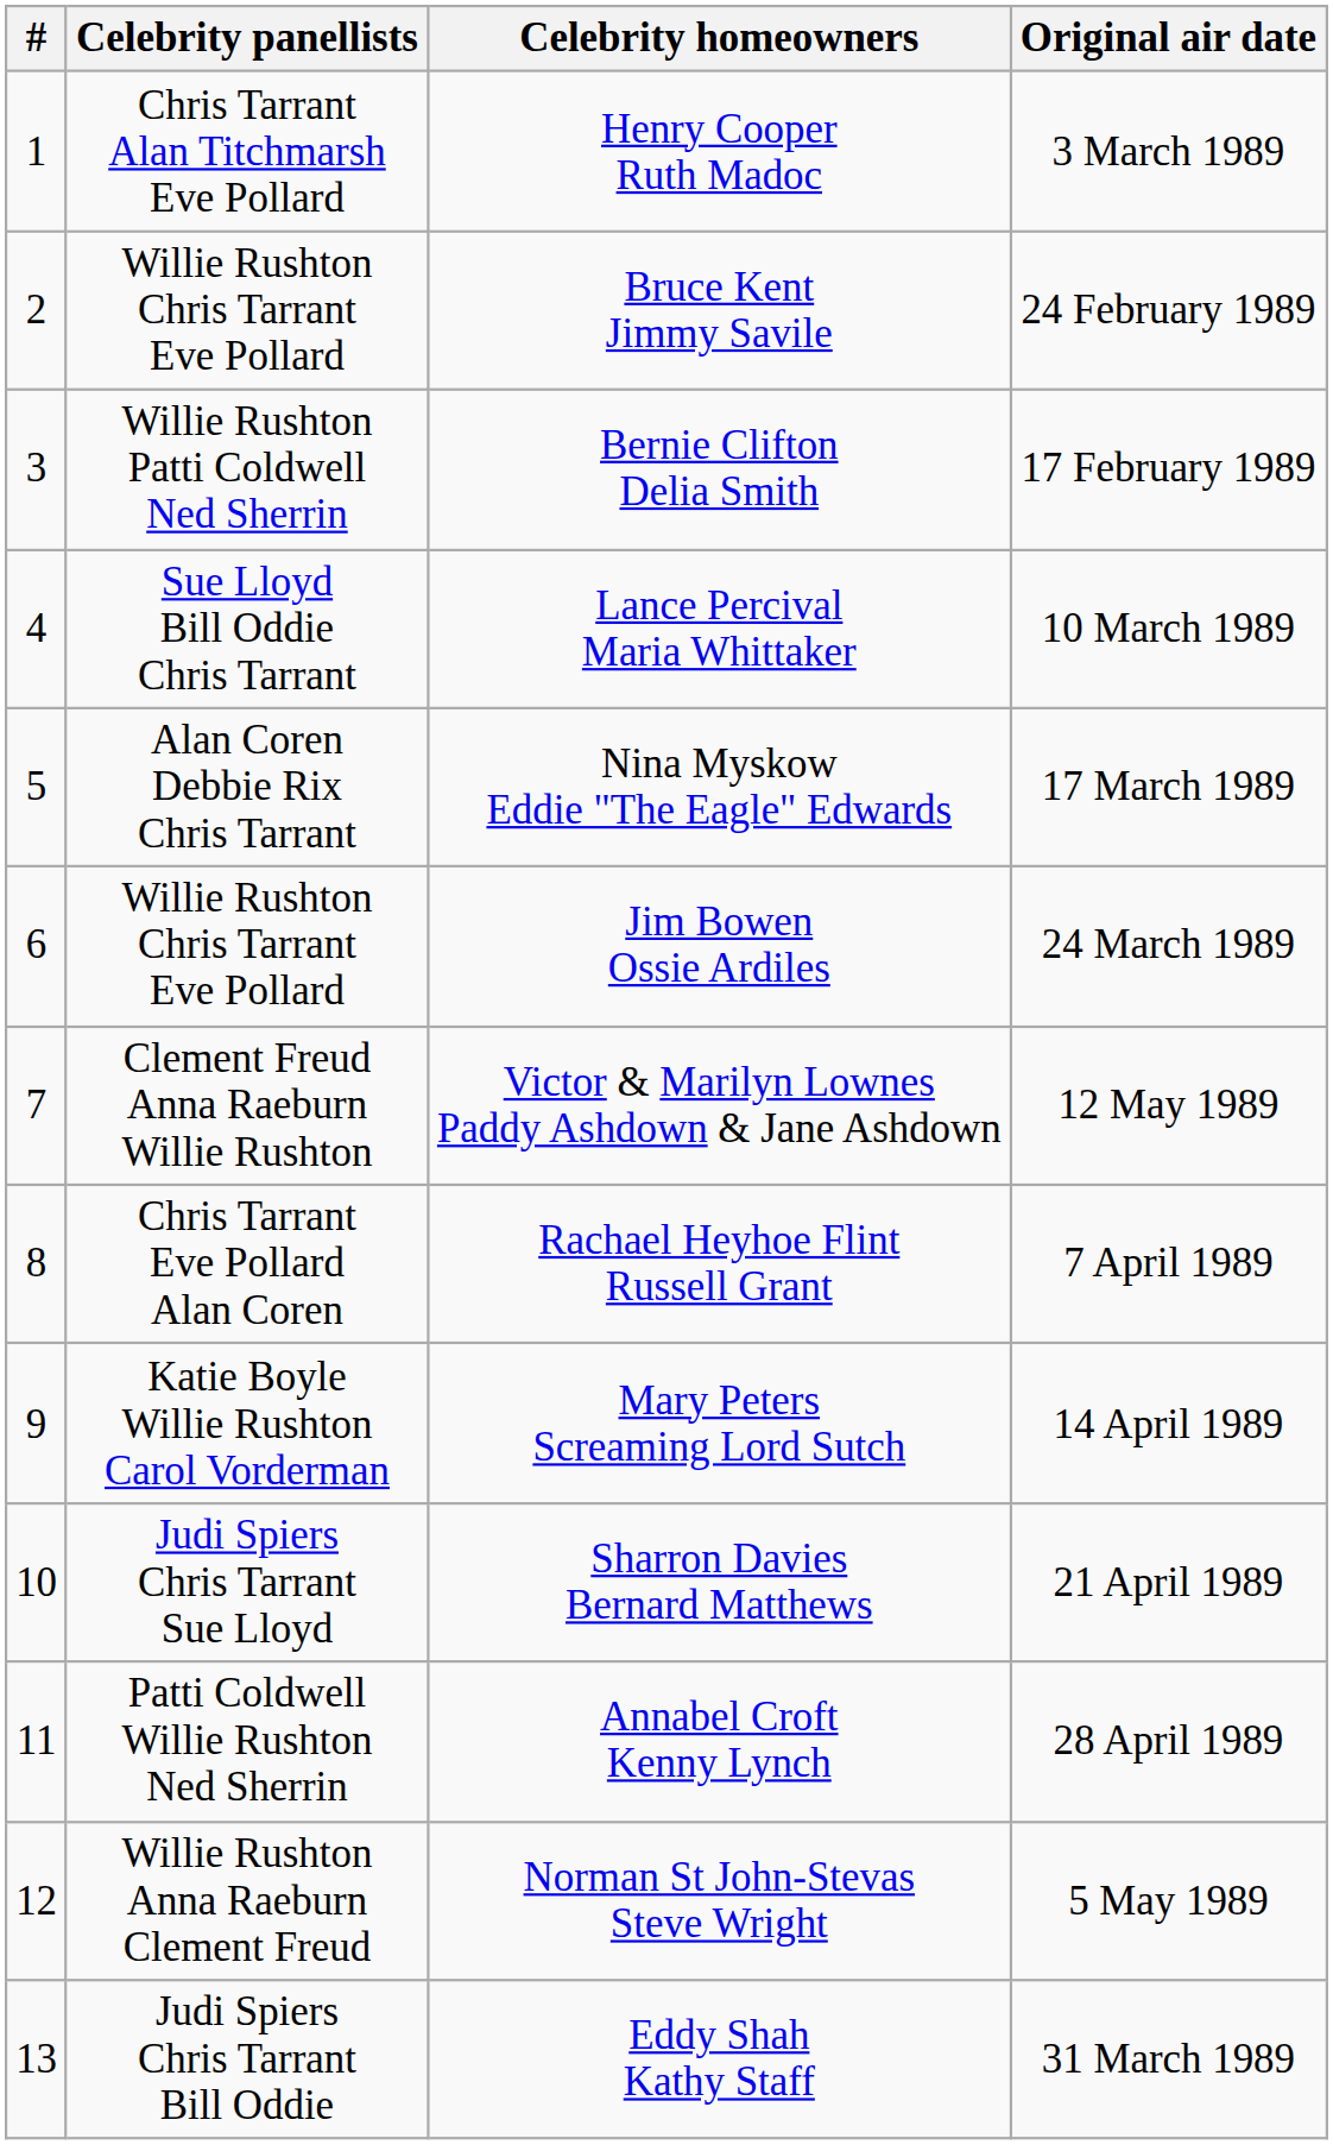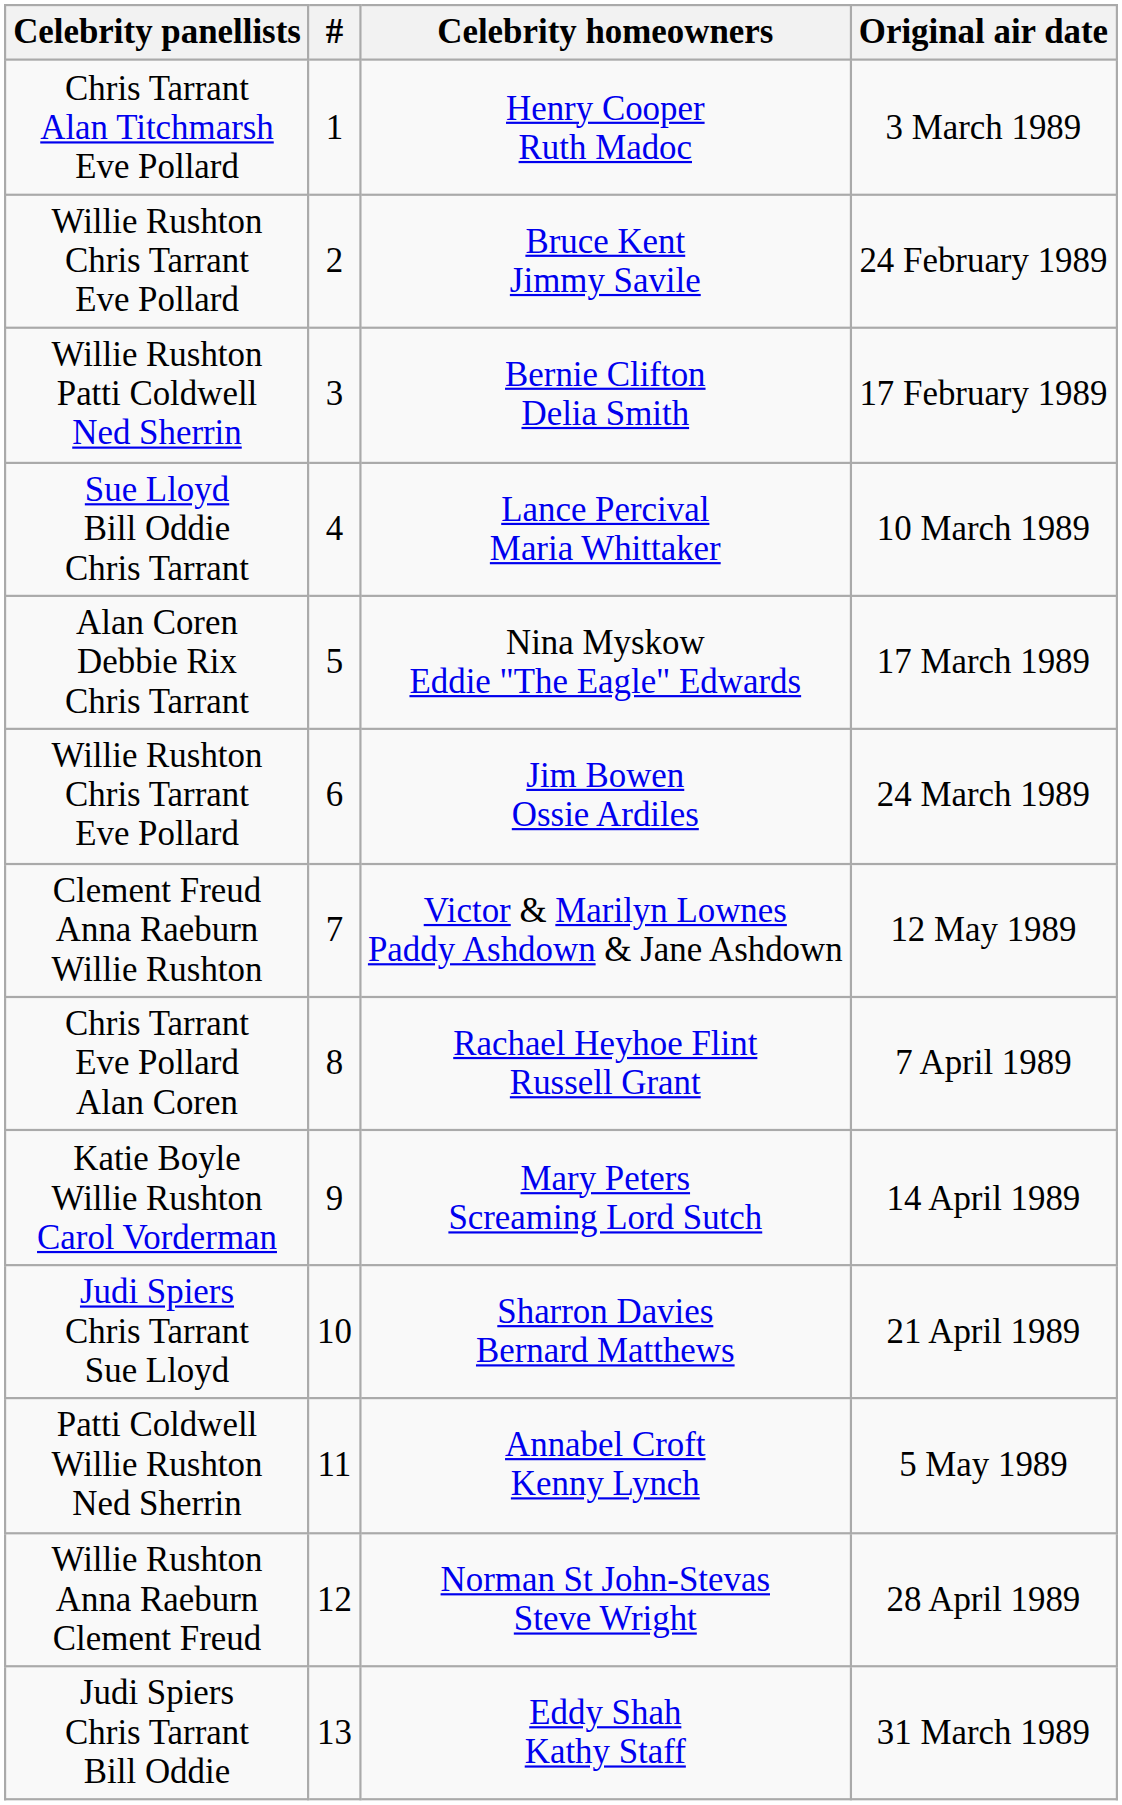columns swapped: # <-> Celebrity panellists
Annabel Croft Kenny Lynch | Original air date: 28 April 1989 -> 5 May 1989
Norman St John-Stevas Steve Wright | Original air date: 5 May 1989 -> 28 April 1989
